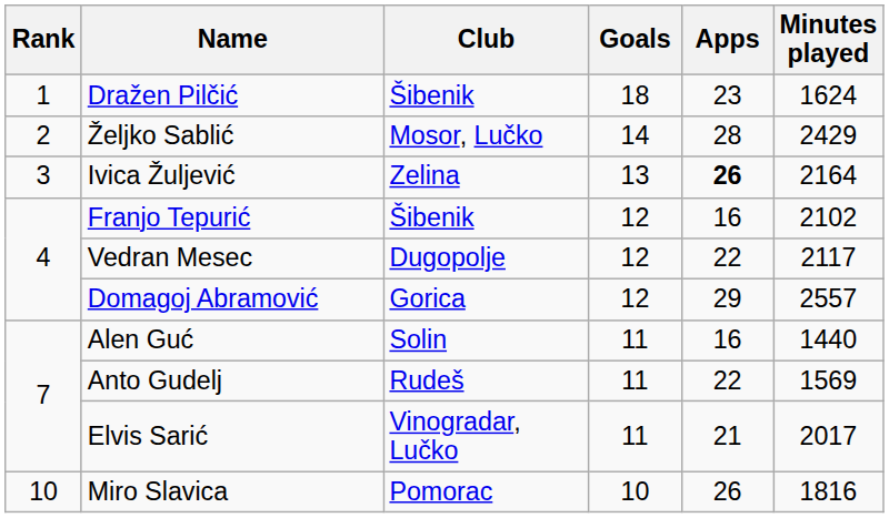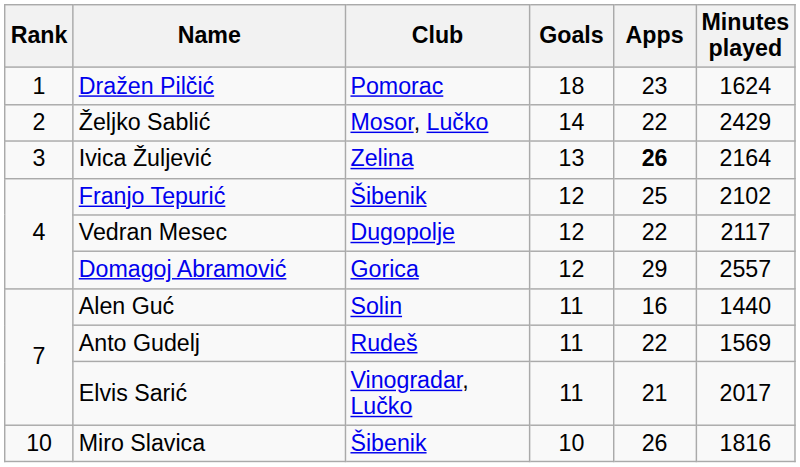Dražen Pilčić | Club: Šibenik -> Pomorac
Željko Sablić | Apps: 28 -> 22
Franjo Tepurić | Apps: 16 -> 25
Miro Slavica | Club: Pomorac -> Šibenik
